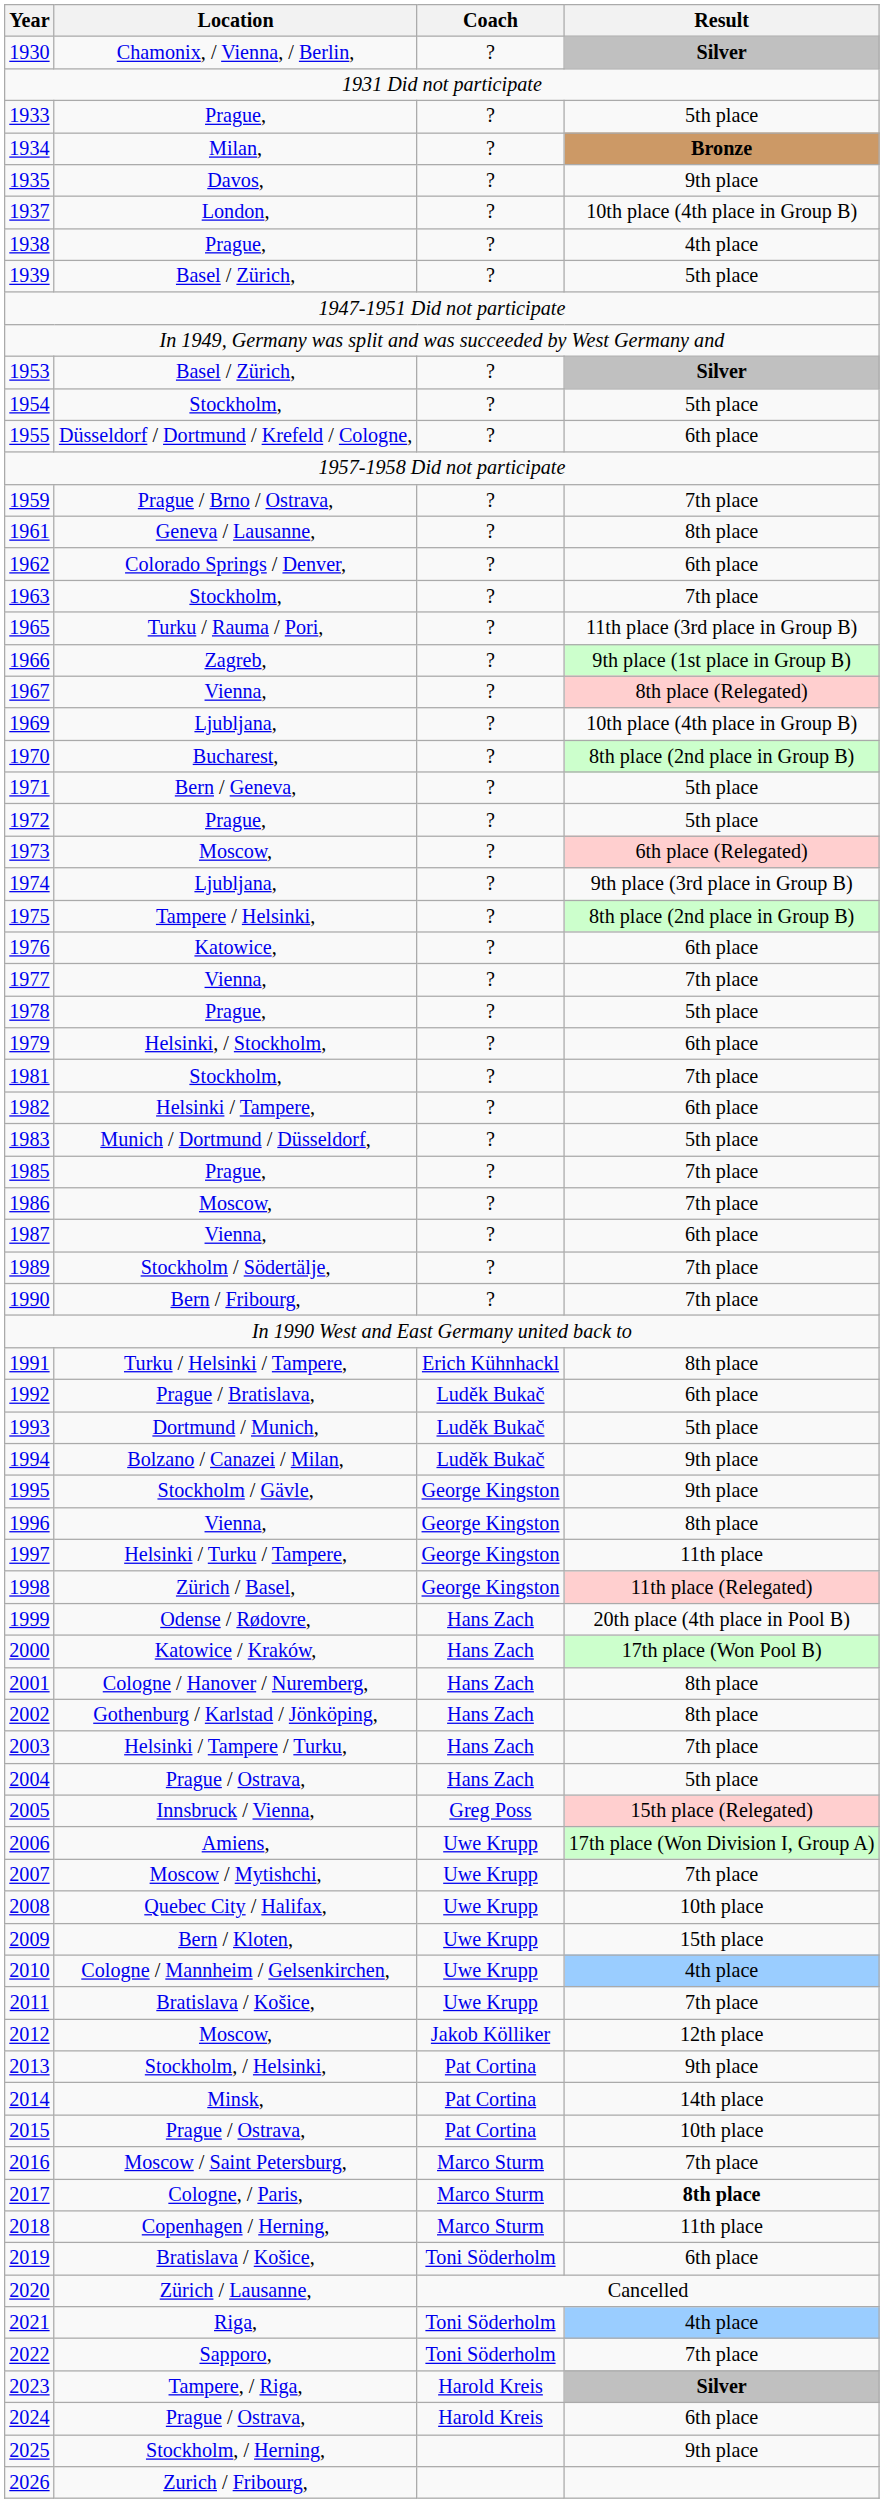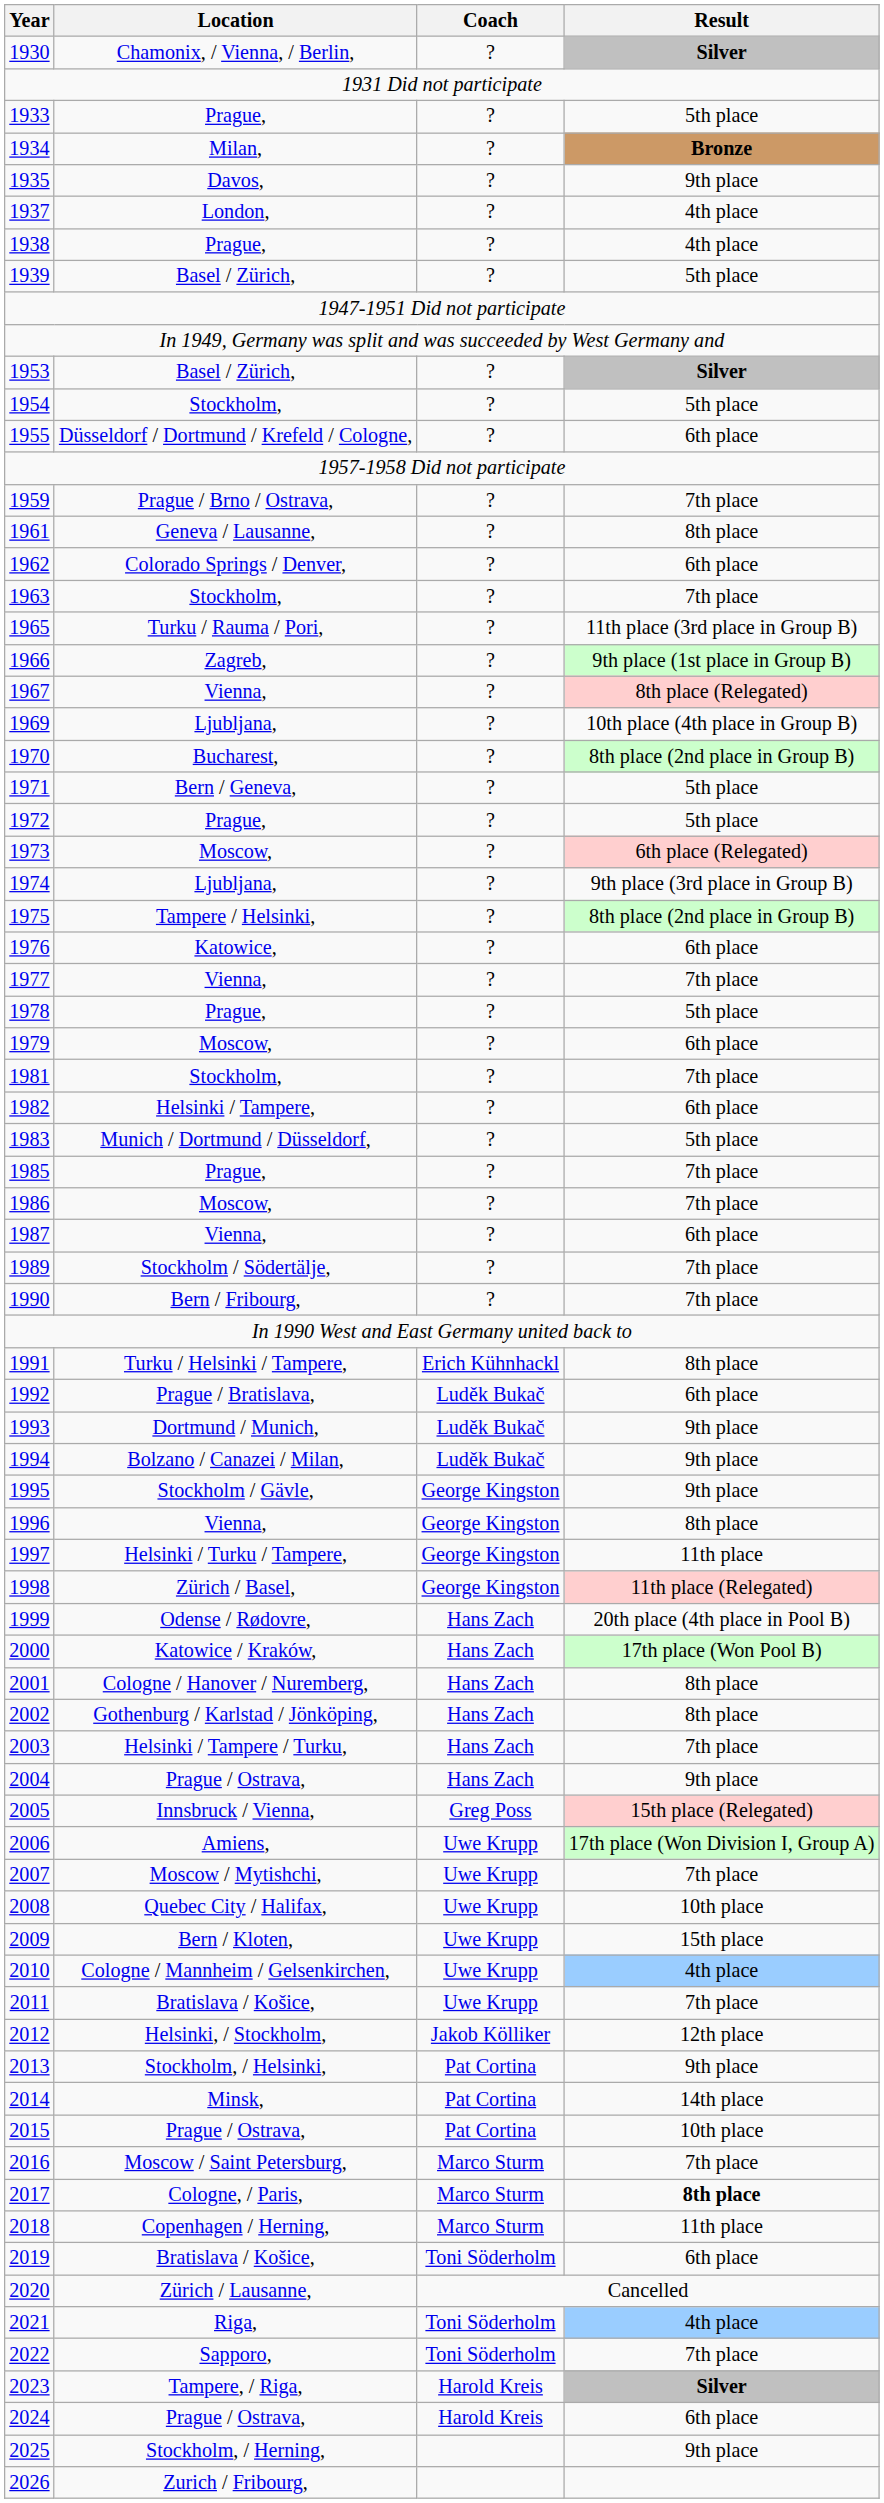1937 | Result: 10th place (4th place in Group B) -> 4th place
1979 | Location: Helsinki, / Stockholm, -> Moscow,
1993 | Result: 5th place -> 9th place
2004 | Result: 5th place -> 9th place
2012 | Location: Moscow, -> Helsinki, / Stockholm,
